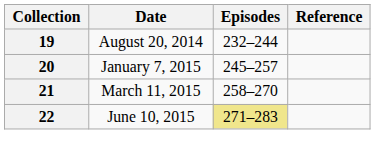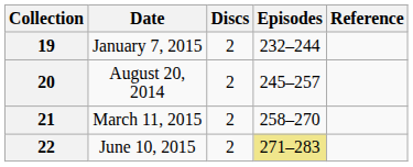+ column: Discs | 2 | 2 | 2 | 2
19 | Date: August 20, 2014 -> January 7, 2015
20 | Date: January 7, 2015 -> August 20, 2014
